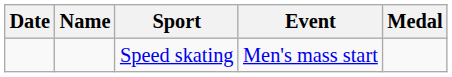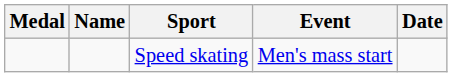columns swapped: Medal <-> Date
